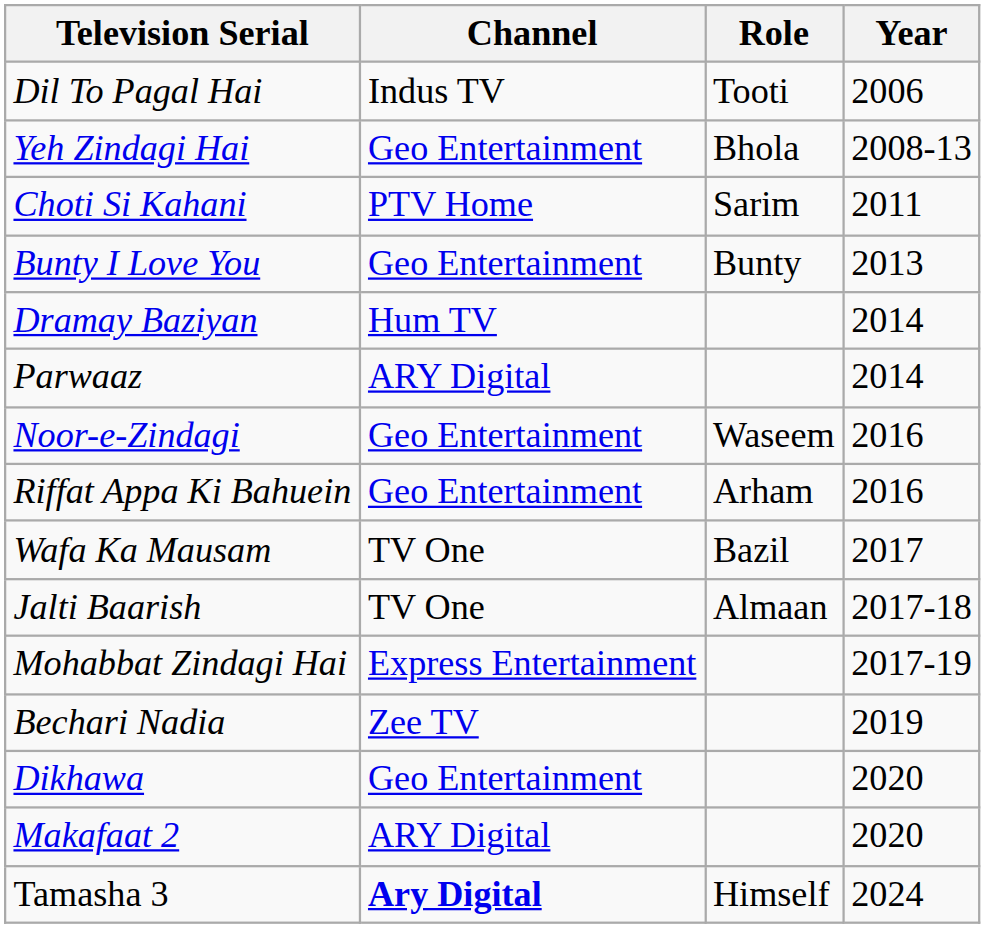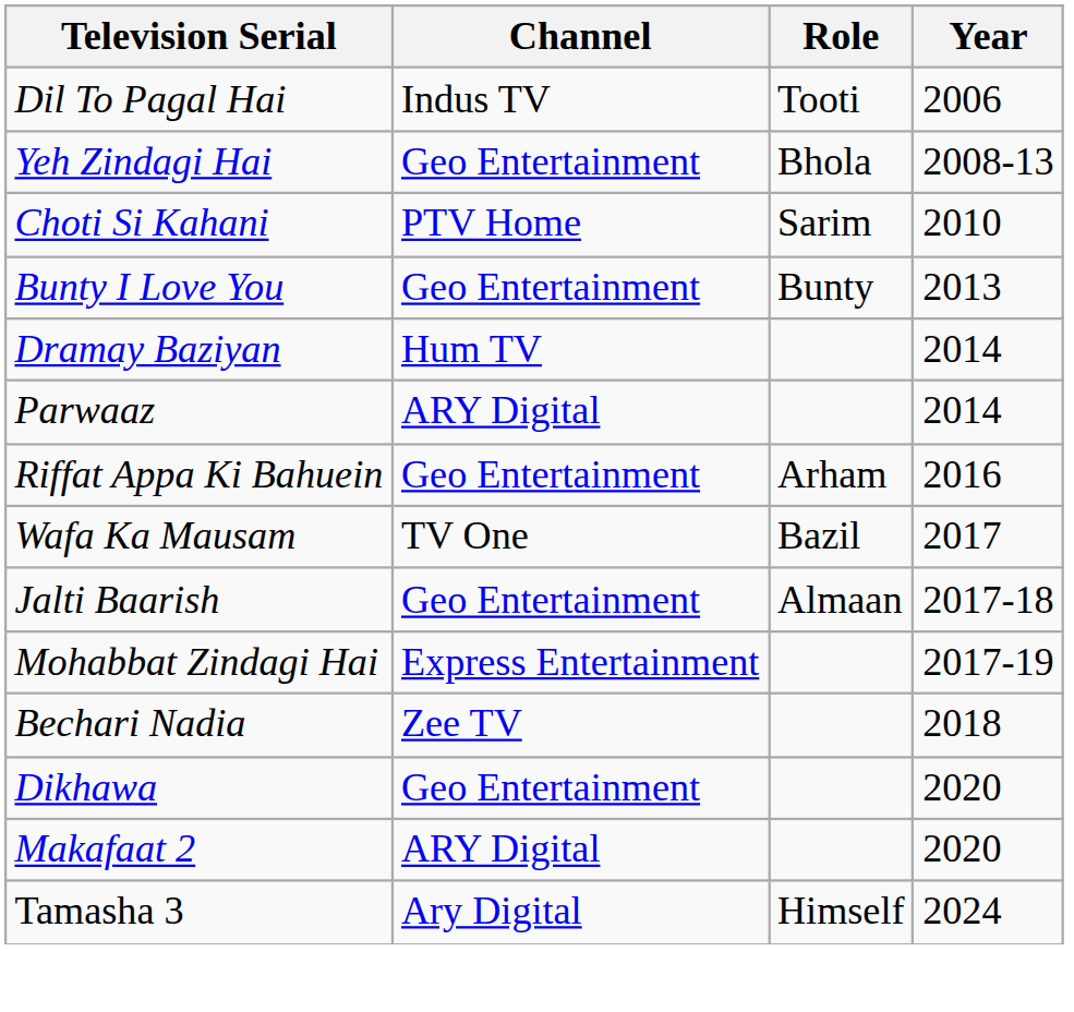Choti Si Kahani | Year: 2011 -> 2010
- row: Noor-e-Zindagi | Geo Entertainment | Waseem | 2016
Jalti Baarish | Channel: TV One -> Geo Entertainment
Bechari Nadia | Year: 2019 -> 2018
Tamasha 3 | Channel: bold -> normal
